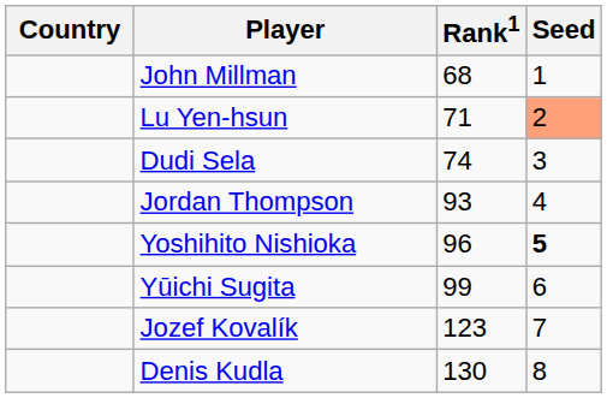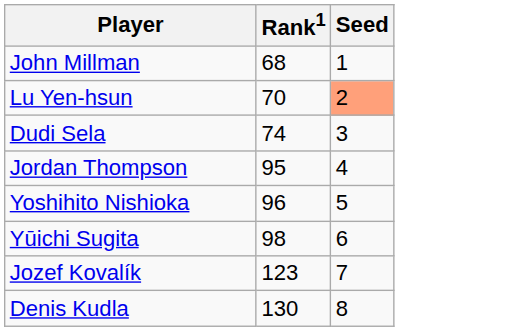- column: Country
Lu Yen-hsun | Rank1: 71 -> 70
Jordan Thompson | Rank1: 93 -> 95
Yoshihito Nishioka | Seed: bold -> normal
Yūichi Sugita | Rank1: 99 -> 98
